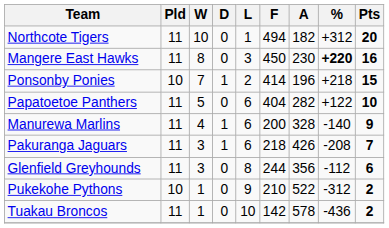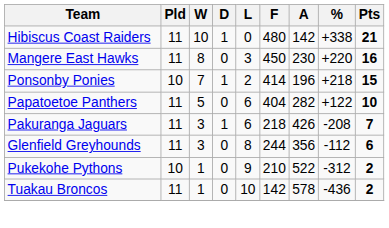+ row: Hibiscus Coast Raiders | 11 | 10 | 1 | 0 | 480 | 142 | +338 | 21
- row: Northcote Tigers | 11 | 10 | 0 | 1 | 494 | 182 | +312 | 20
Mangere East Hawks | %: bold -> normal
- row: Manurewa Marlins | 11 | 4 | 1 | 6 | 200 | 328 | -140 | 9
